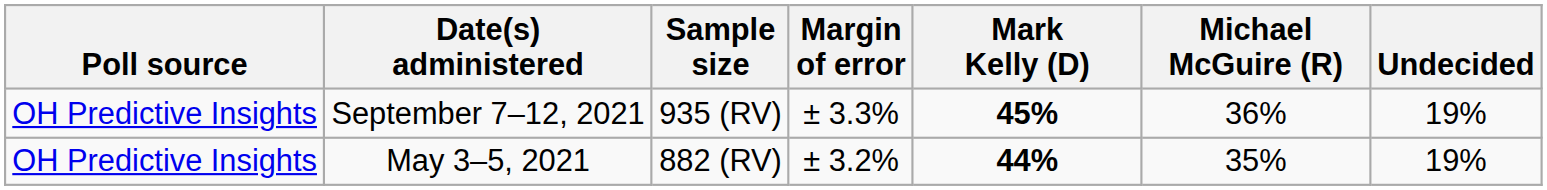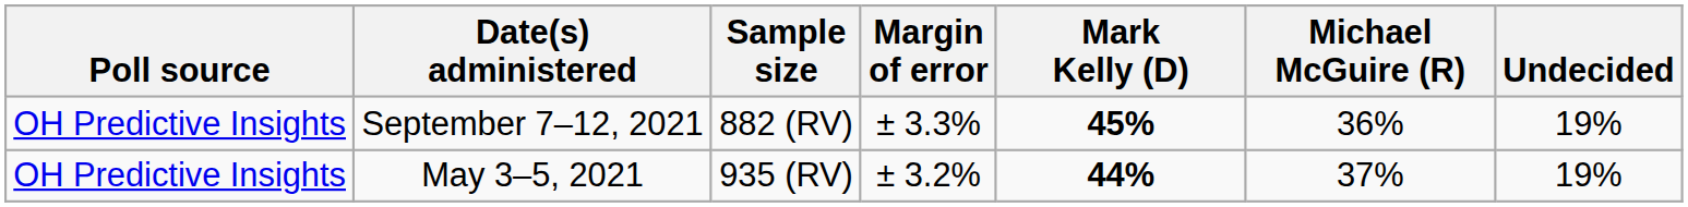September 7–12, 2021 | Sample size: 935 (RV) -> 882 (RV)
May 3–5, 2021 | Sample size: 882 (RV) -> 935 (RV)
May 3–5, 2021 | Michael McGuire (R): 35% -> 37%
